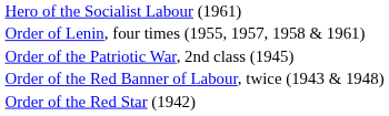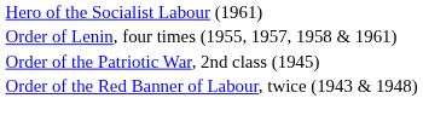- row: Order of the Red Star (1942)
